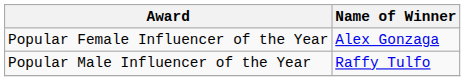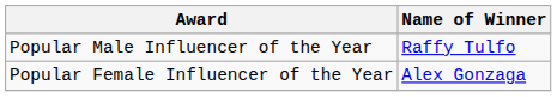rows swapped: Popular Male Influencer of the Year <-> Popular Female Influencer of the Year
